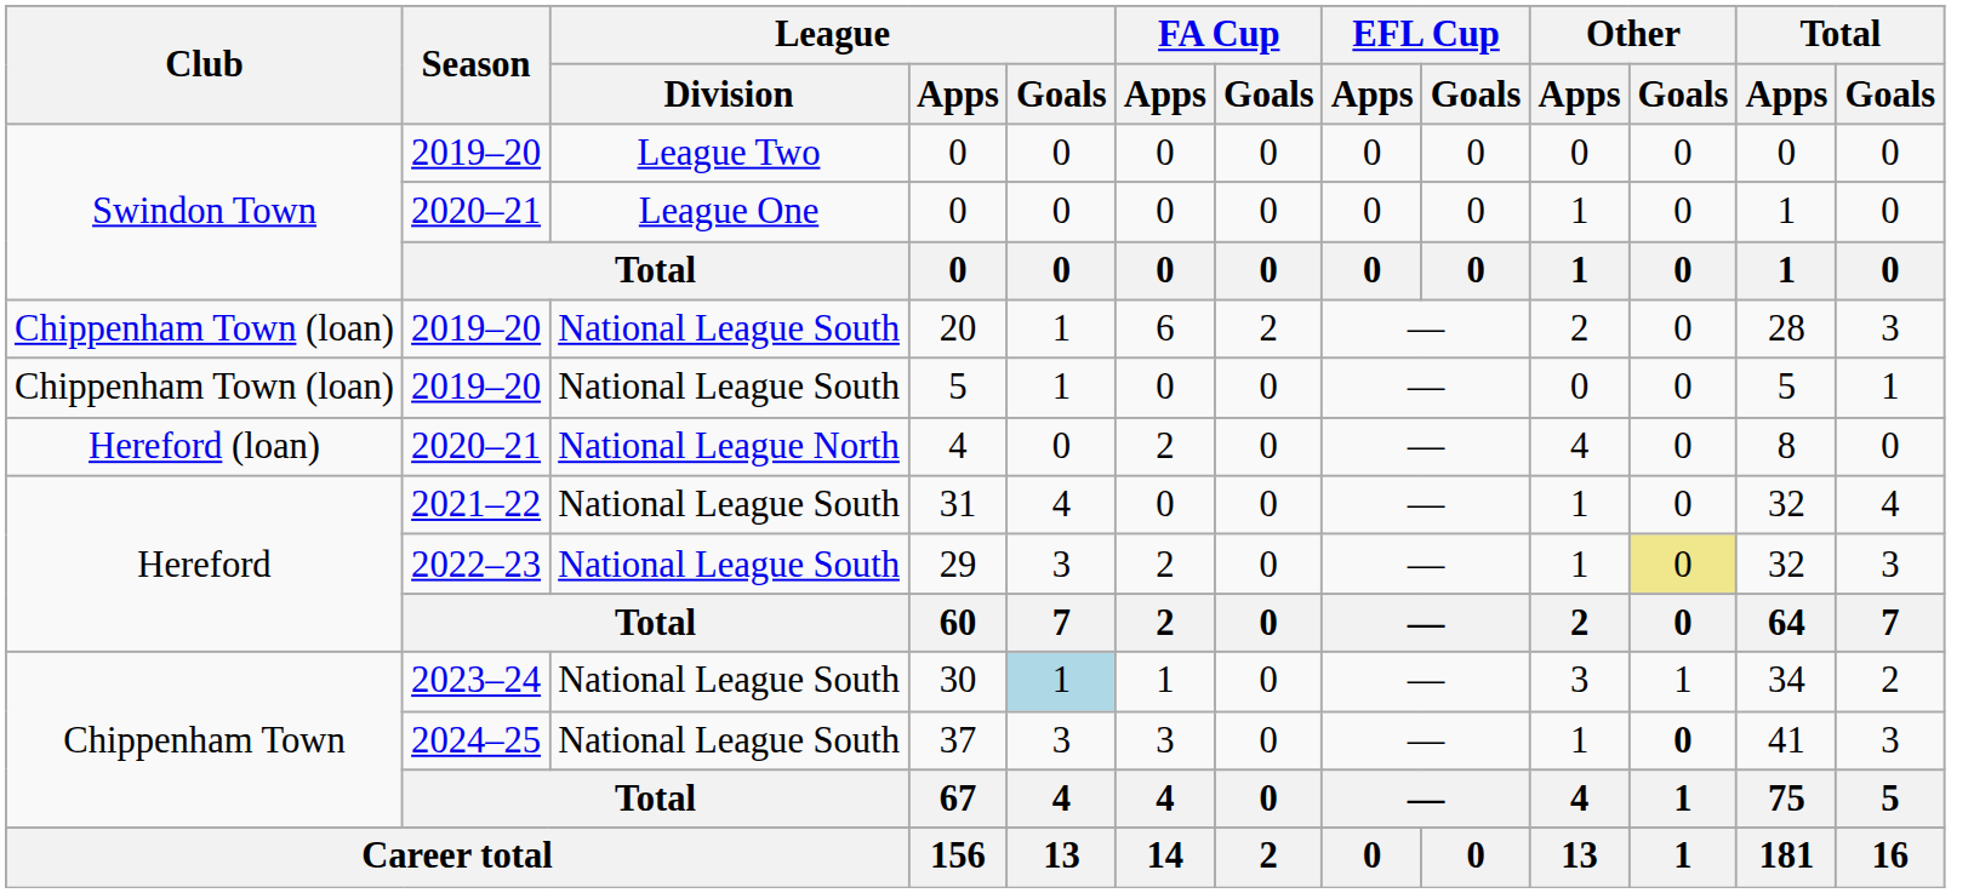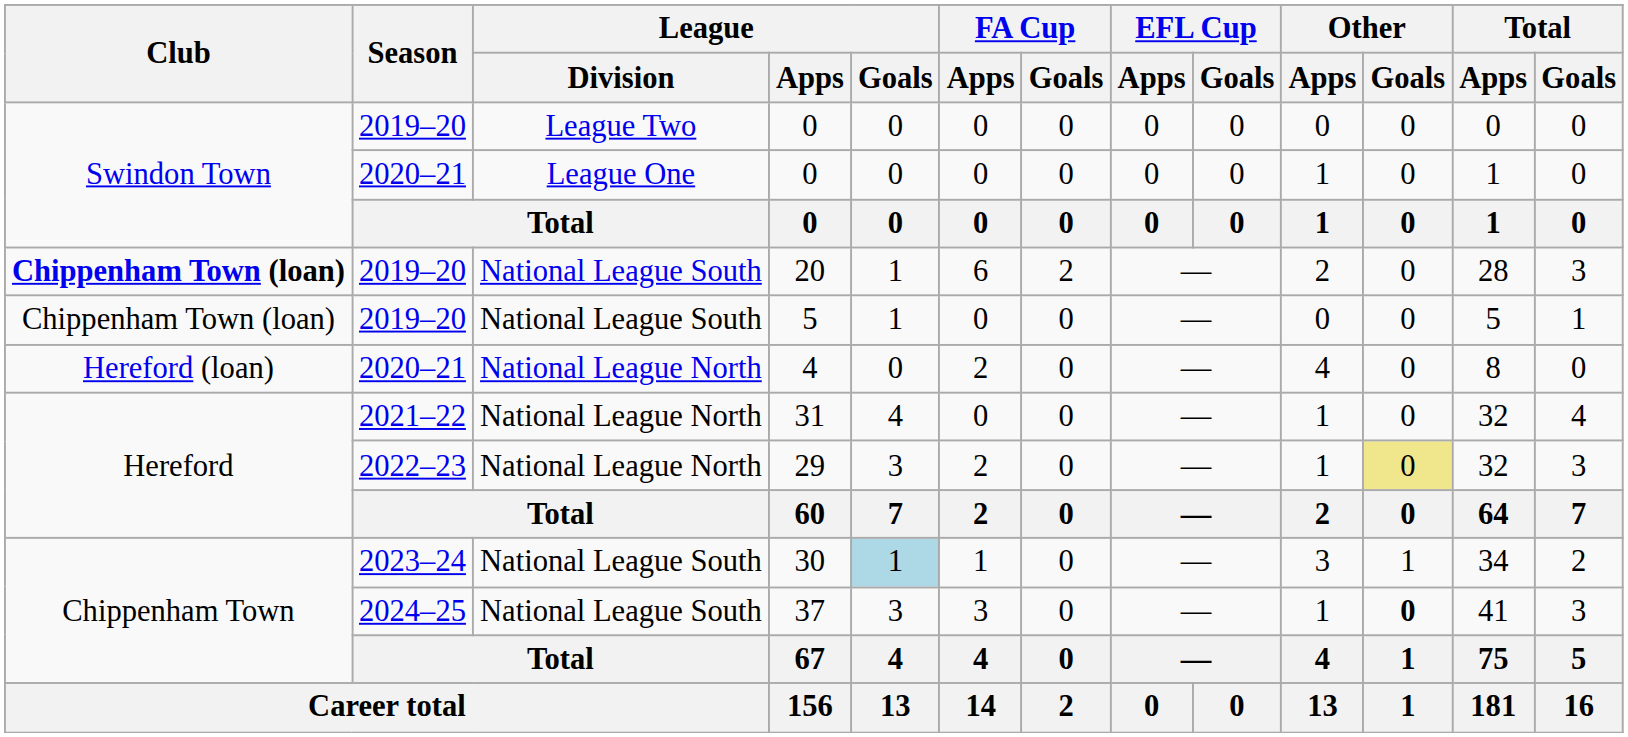20 | Club: normal -> bold
31 | League / Division: National League South -> National League North
29 | League / Division: National League South -> National League North
